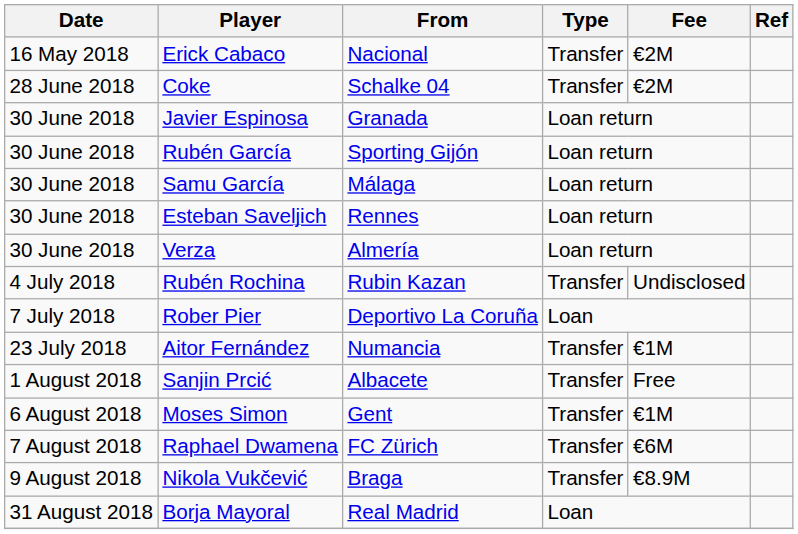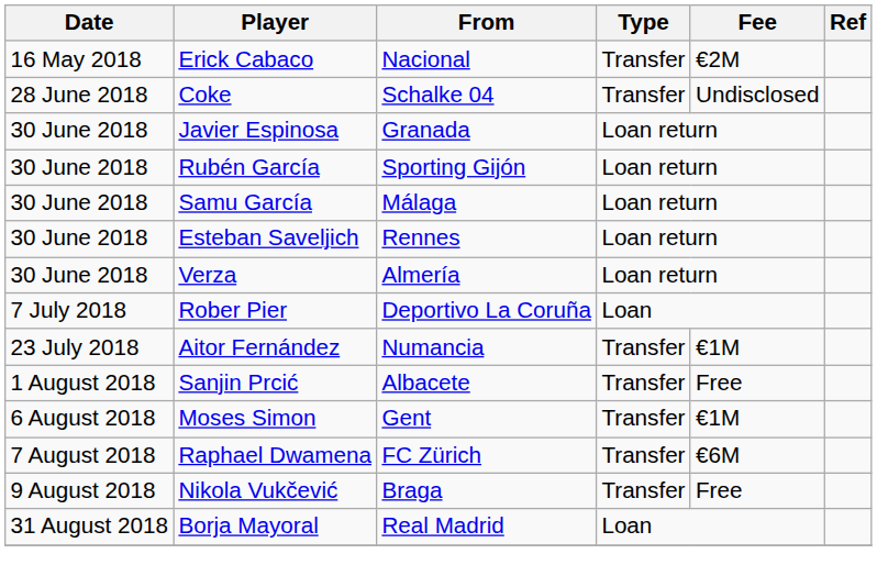Coke | Fee: €2M -> Undisclosed
- row: 4 July 2018 | Rubén Rochina | Rubin Kazan | Transfer | Undisclosed
Nikola Vukčević | Fee: €8.9M -> Free
